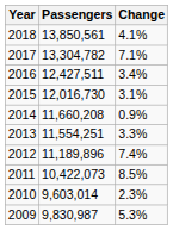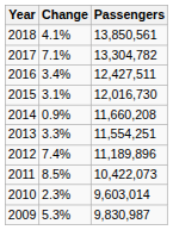columns swapped: Passengers <-> Change
